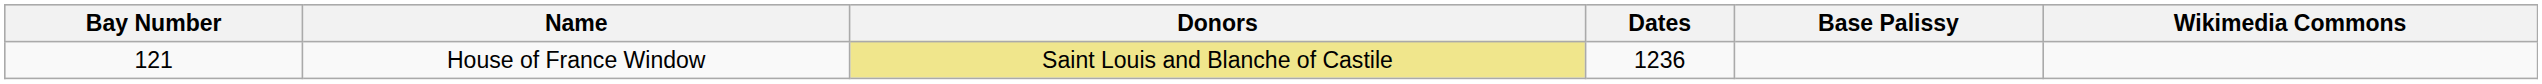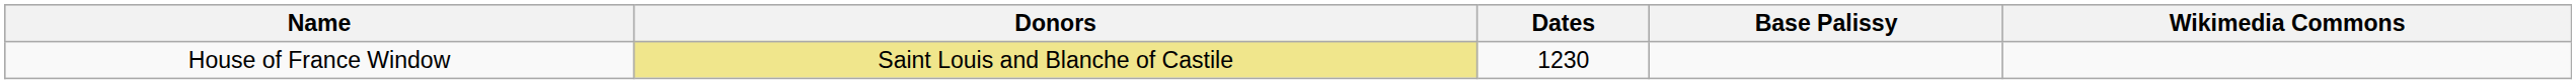- column: Bay Number | 121
House of France Window | Dates: 1236 -> 1230
